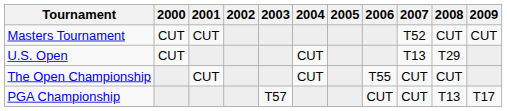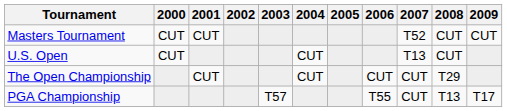U.S. Open | 2008: T29 -> CUT
The Open Championship | 2006: T55 -> CUT
The Open Championship | 2008: CUT -> T29
PGA Championship | 2006: CUT -> T55
